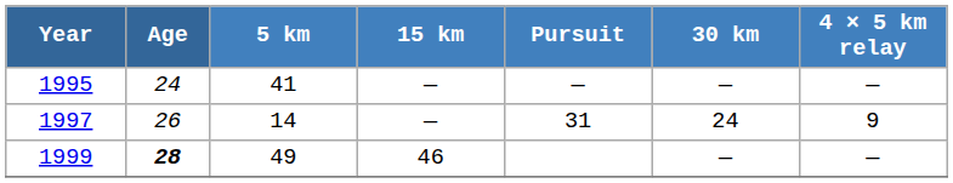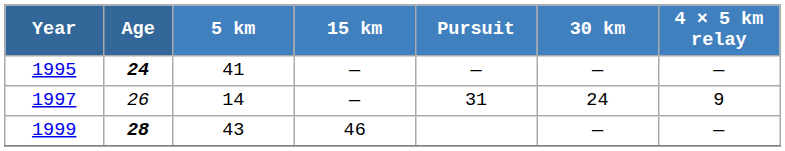1995 | Age: normal -> bold
1999 | 5 km: 49 -> 43
